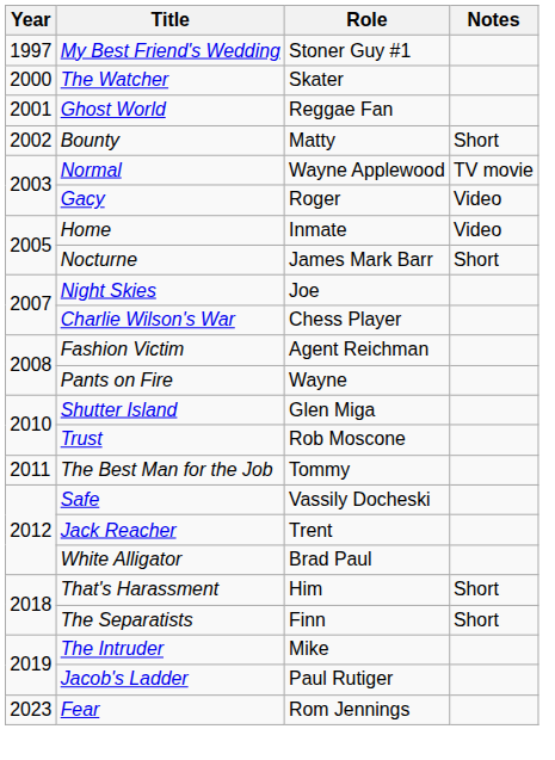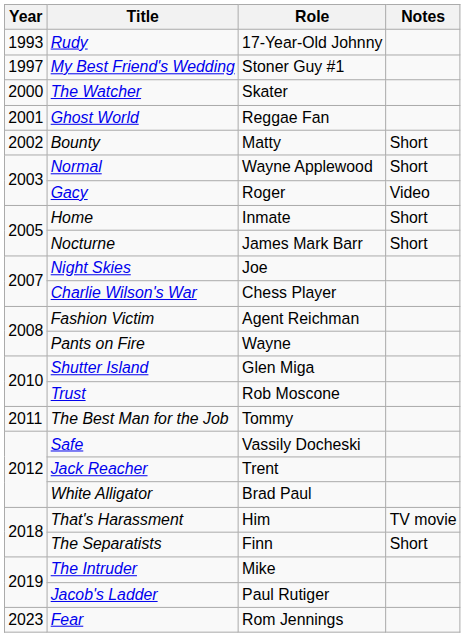+ row: 1993 | Rudy | 17-Year-Old Johnny
Normal | Notes: TV movie -> Short
Home | Notes: Video -> Short
That's Harassment | Notes: Short -> TV movie
